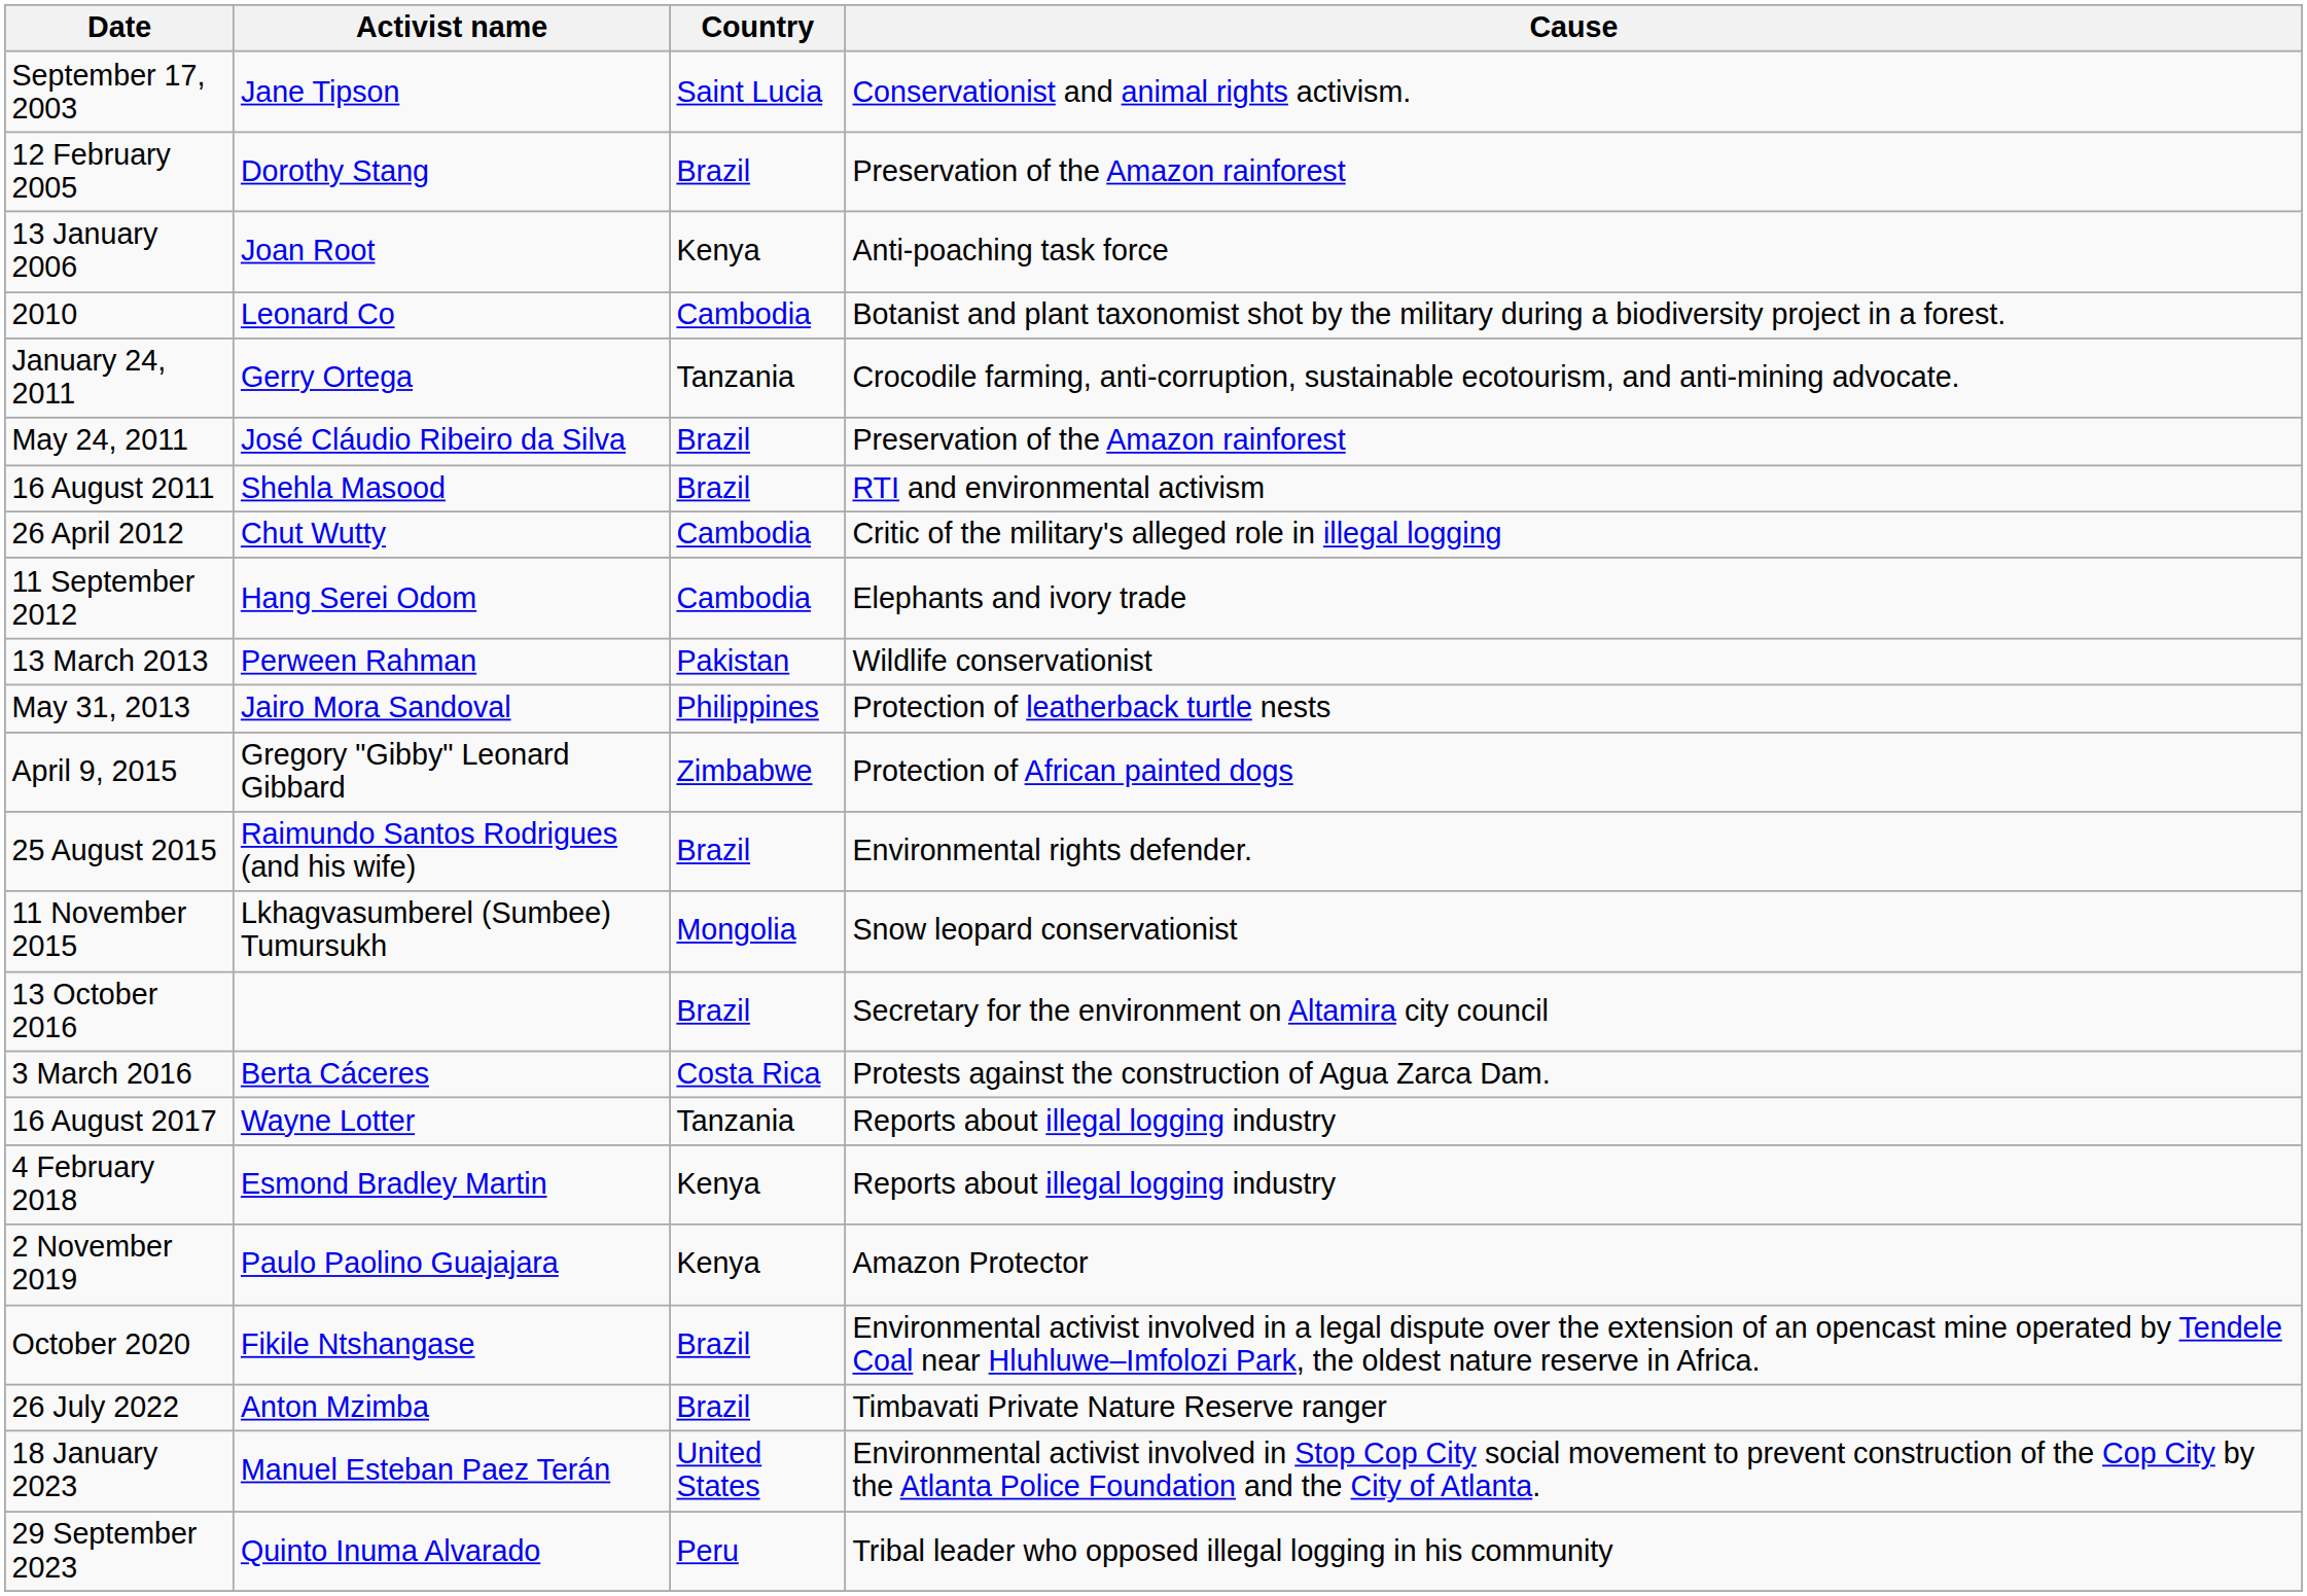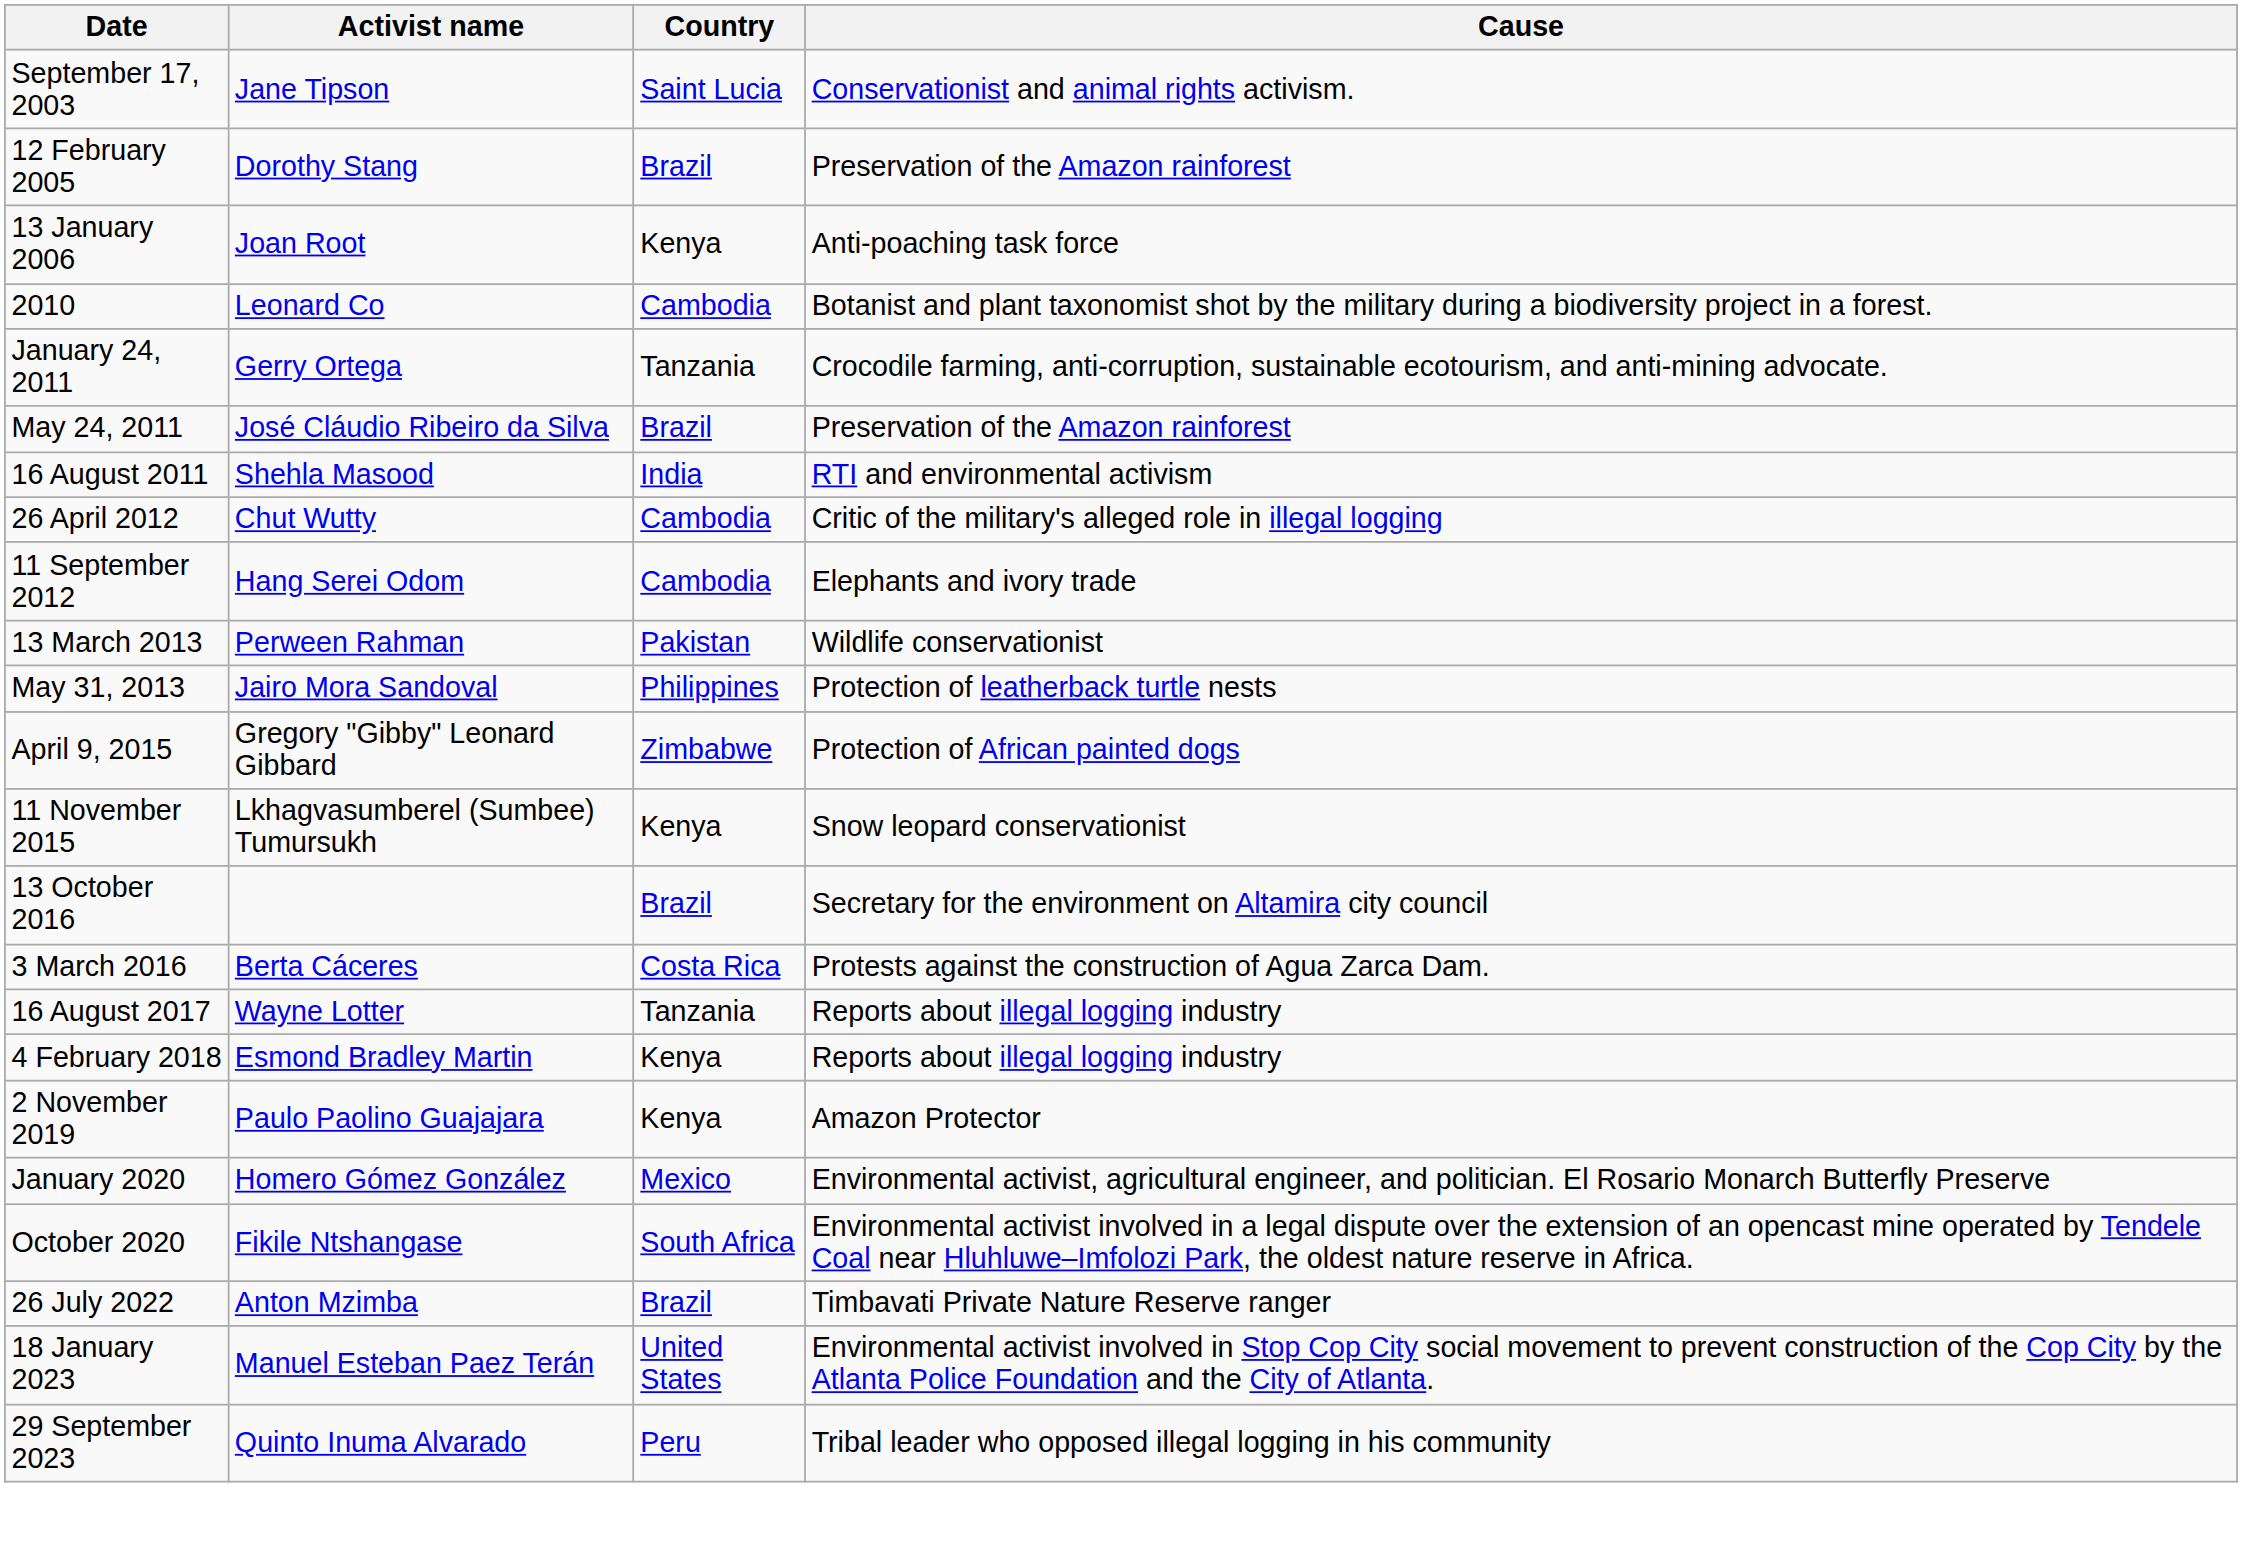16 August 2011 | Country: Brazil -> India
- row: 25 August 2015 | Raimundo Santos Rodrigues (and his wife) | Brazil | Environmental rights defender.
11 November 2015 | Country: Mongolia -> Kenya
+ row: January 2020 | Homero Gómez González | Mexico | Environmental activist, agricultural engineer, and politician. El Rosario Monarch Butterfly Preserve
October 2020 | Country: Brazil -> South Africa
